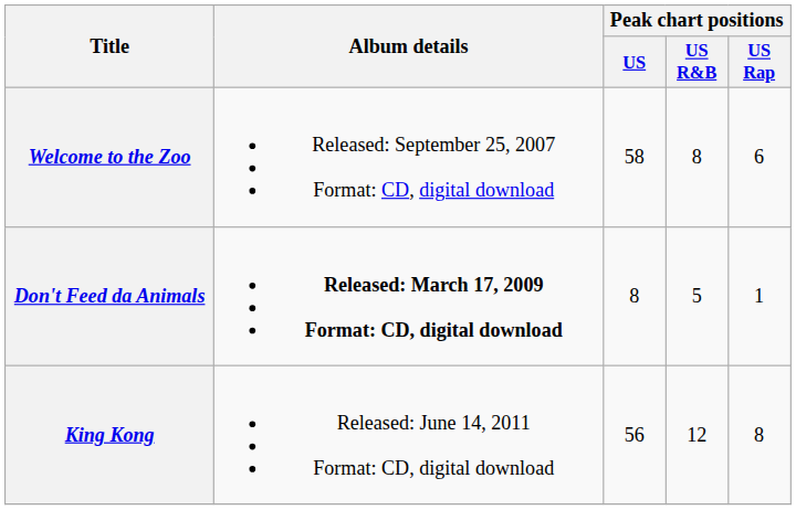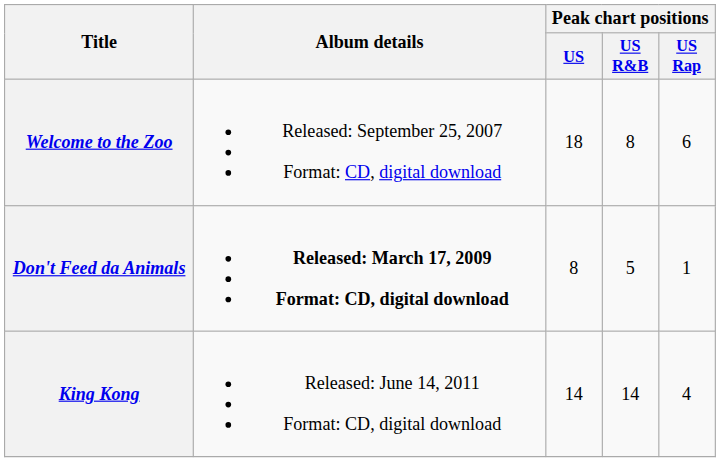Welcome to the Zoo | Peak chart positions / US: 58 -> 18
King Kong | Peak chart positions / US: 56 -> 14
King Kong | Peak chart positions / US R&B: 12 -> 14
King Kong | Peak chart positions / US Rap: 8 -> 4
